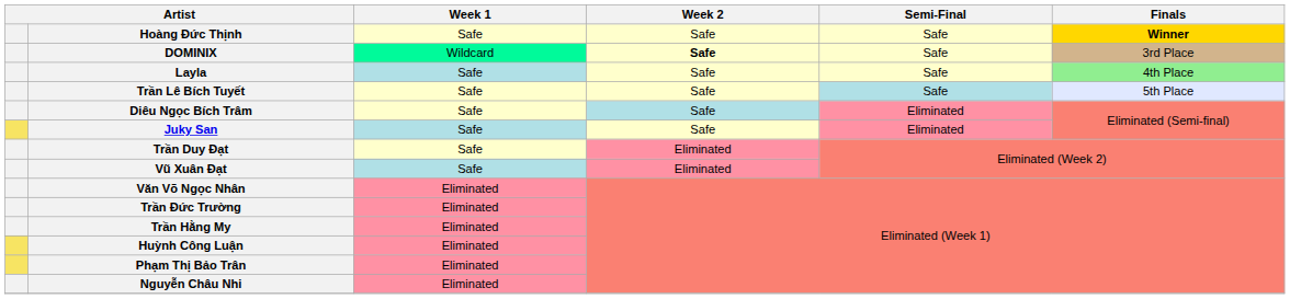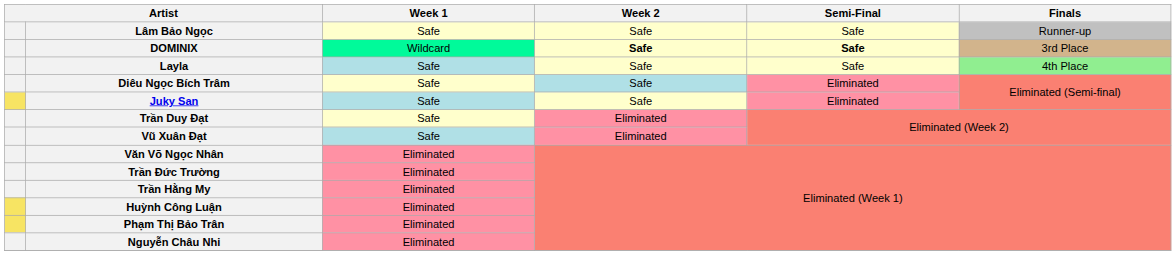- row: Hoàng Đức Thịnh | Safe | Safe | Safe | Winner
+ row: Lâm Bảo Ngọc | Safe | Safe | Safe | Runner-up
DOMINIX | Semi-Final: normal -> bold
- row: Trần Lê Bích Tuyết | Safe | Safe | Safe | 5th Place
